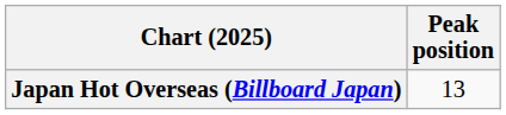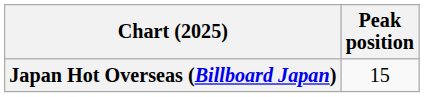Japan Hot Overseas (Billboard Japan) | Peak position: 13 -> 15
